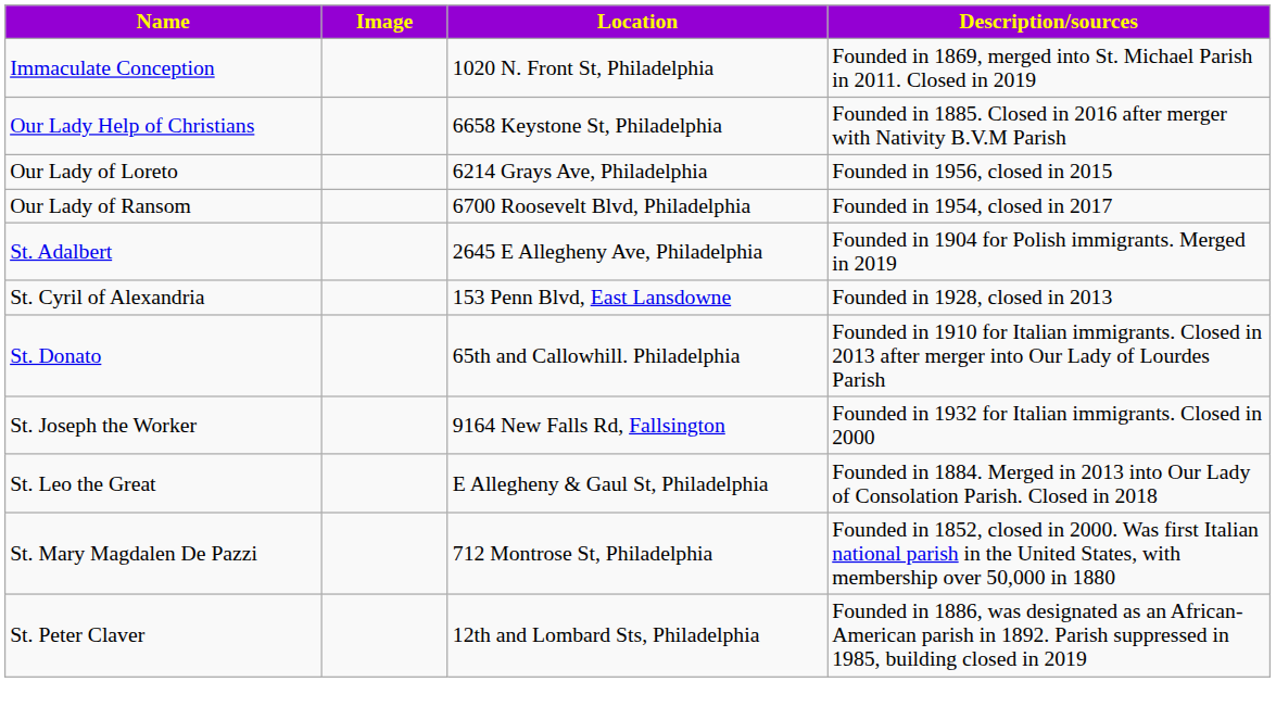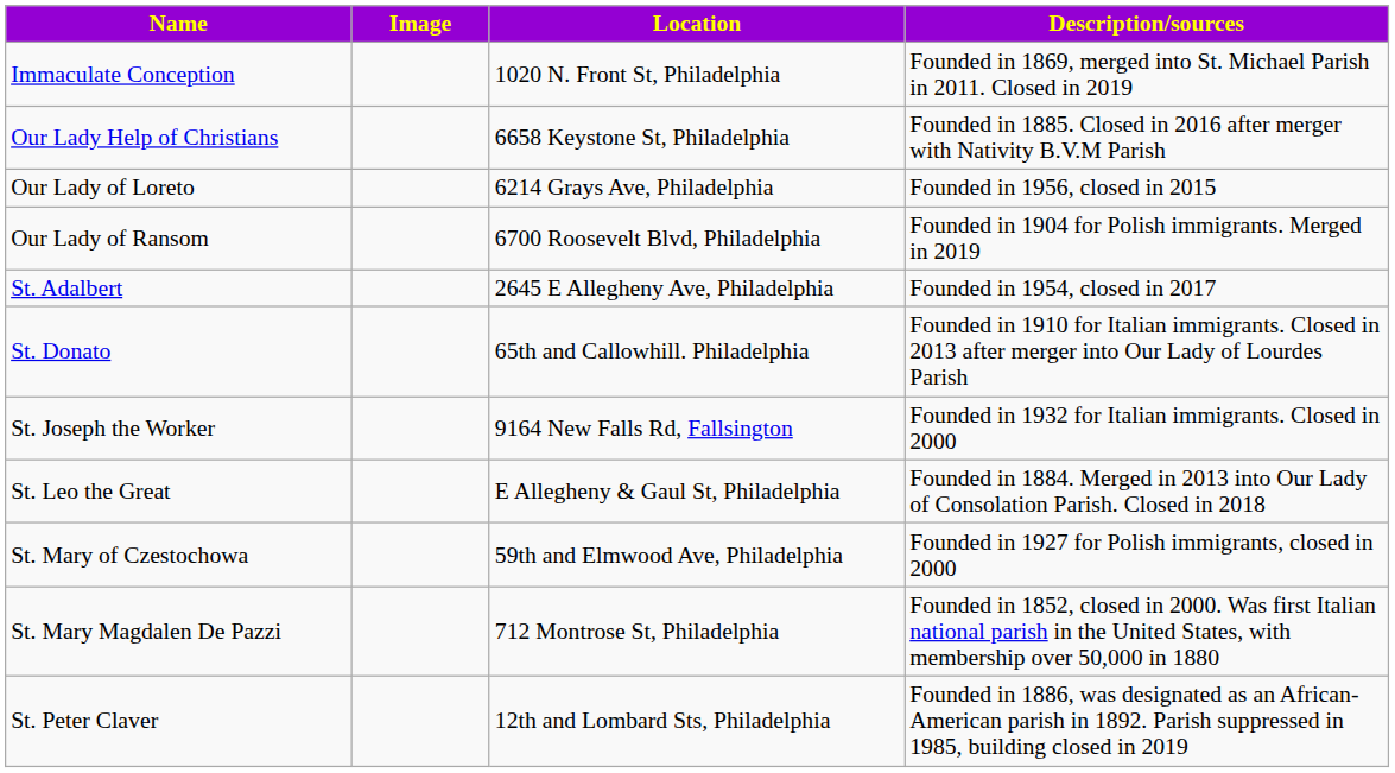Our Lady of Ransom | Description/sources: Founded in 1954, closed in 2017 -> Founded in 1904 for Polish immigrants. Merged in 2019
St. Adalbert | Description/sources: Founded in 1904 for Polish immigrants. Merged in 2019 -> Founded in 1954, closed in 2017
- row: St. Cyril of Alexandria | 153 Penn Blvd, East Lansdowne | Founded in 1928, closed in 2013
+ row: St. Mary of Czestochowa | 59th and Elmwood Ave, Philadelphia | Founded in 1927 for Polish immigrants, closed in 2000
